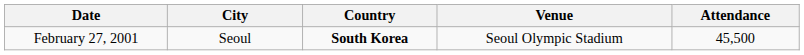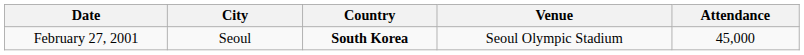February 27, 2001 | Attendance: 45,500 -> 45,000
